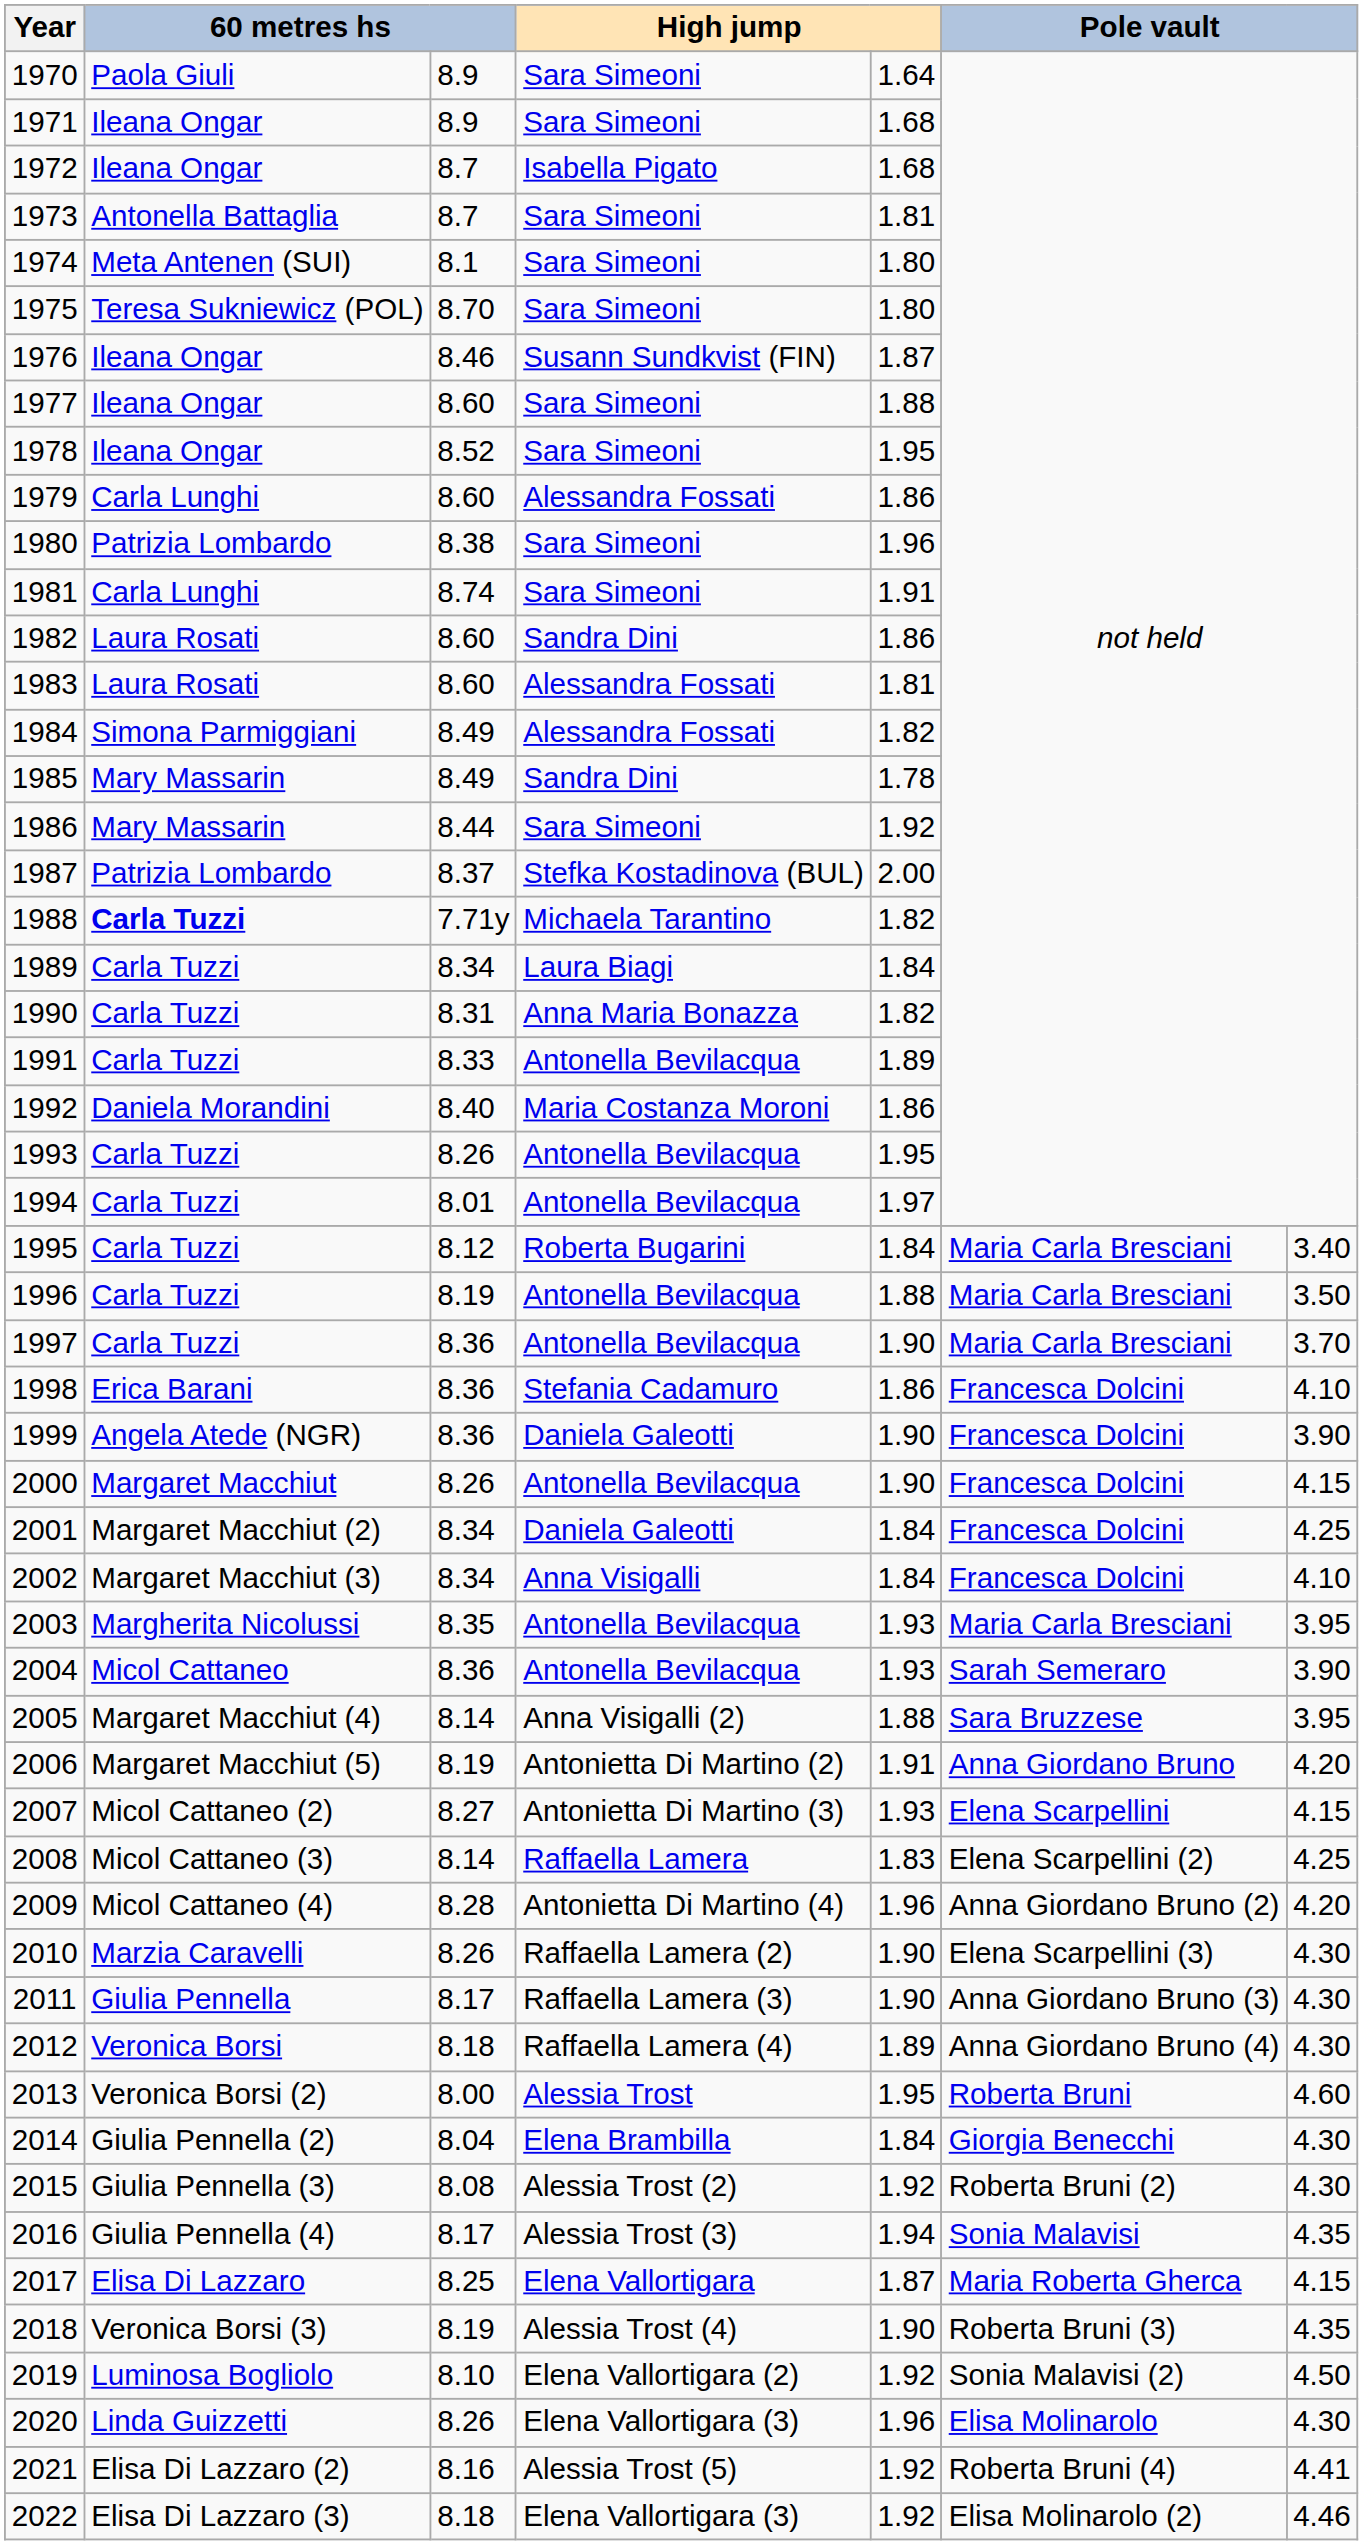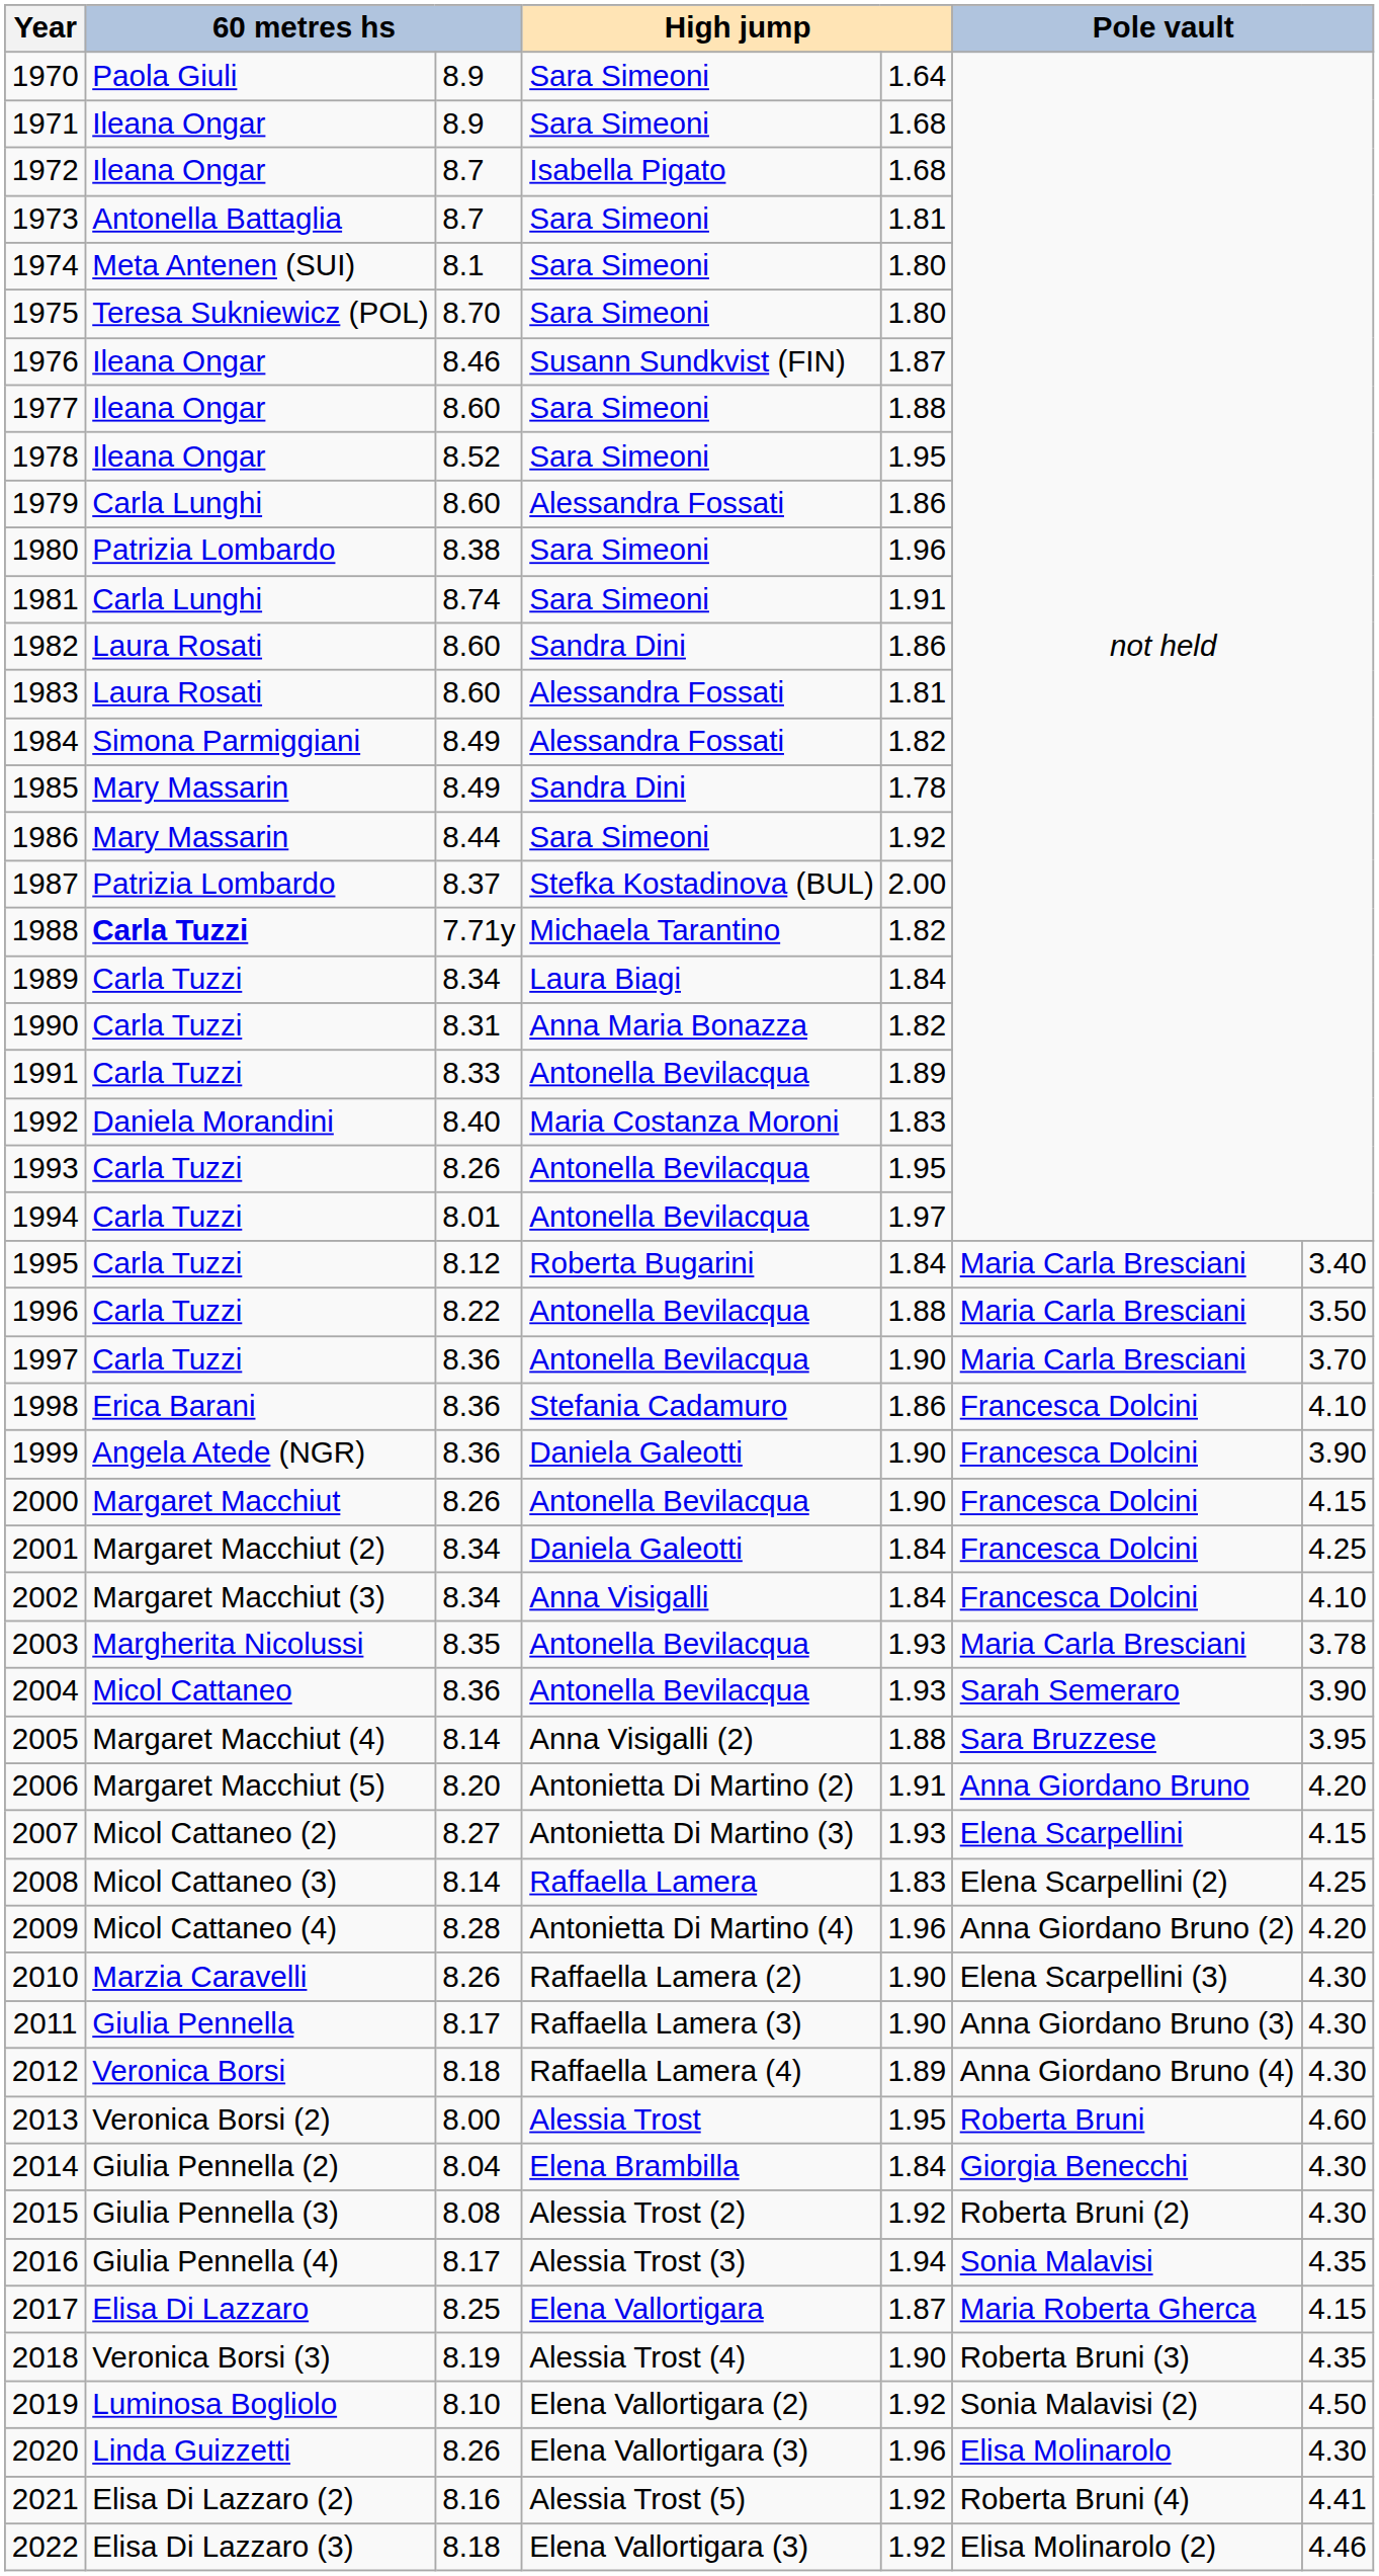1992 | column 5: 1.86 -> 1.83
1996 | column 3: 8.19 -> 8.22
2003 | column 7: 3.95 -> 3.78
2006 | column 3: 8.19 -> 8.20
